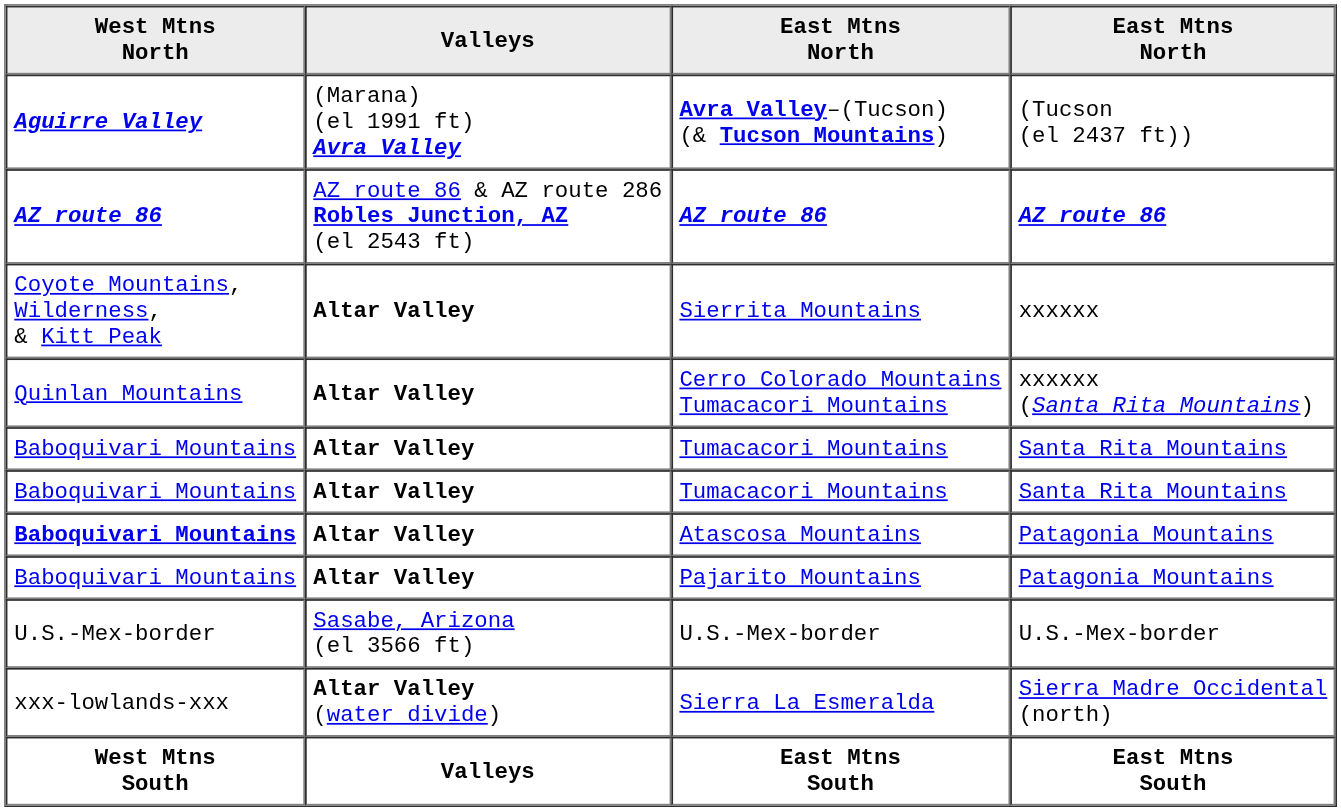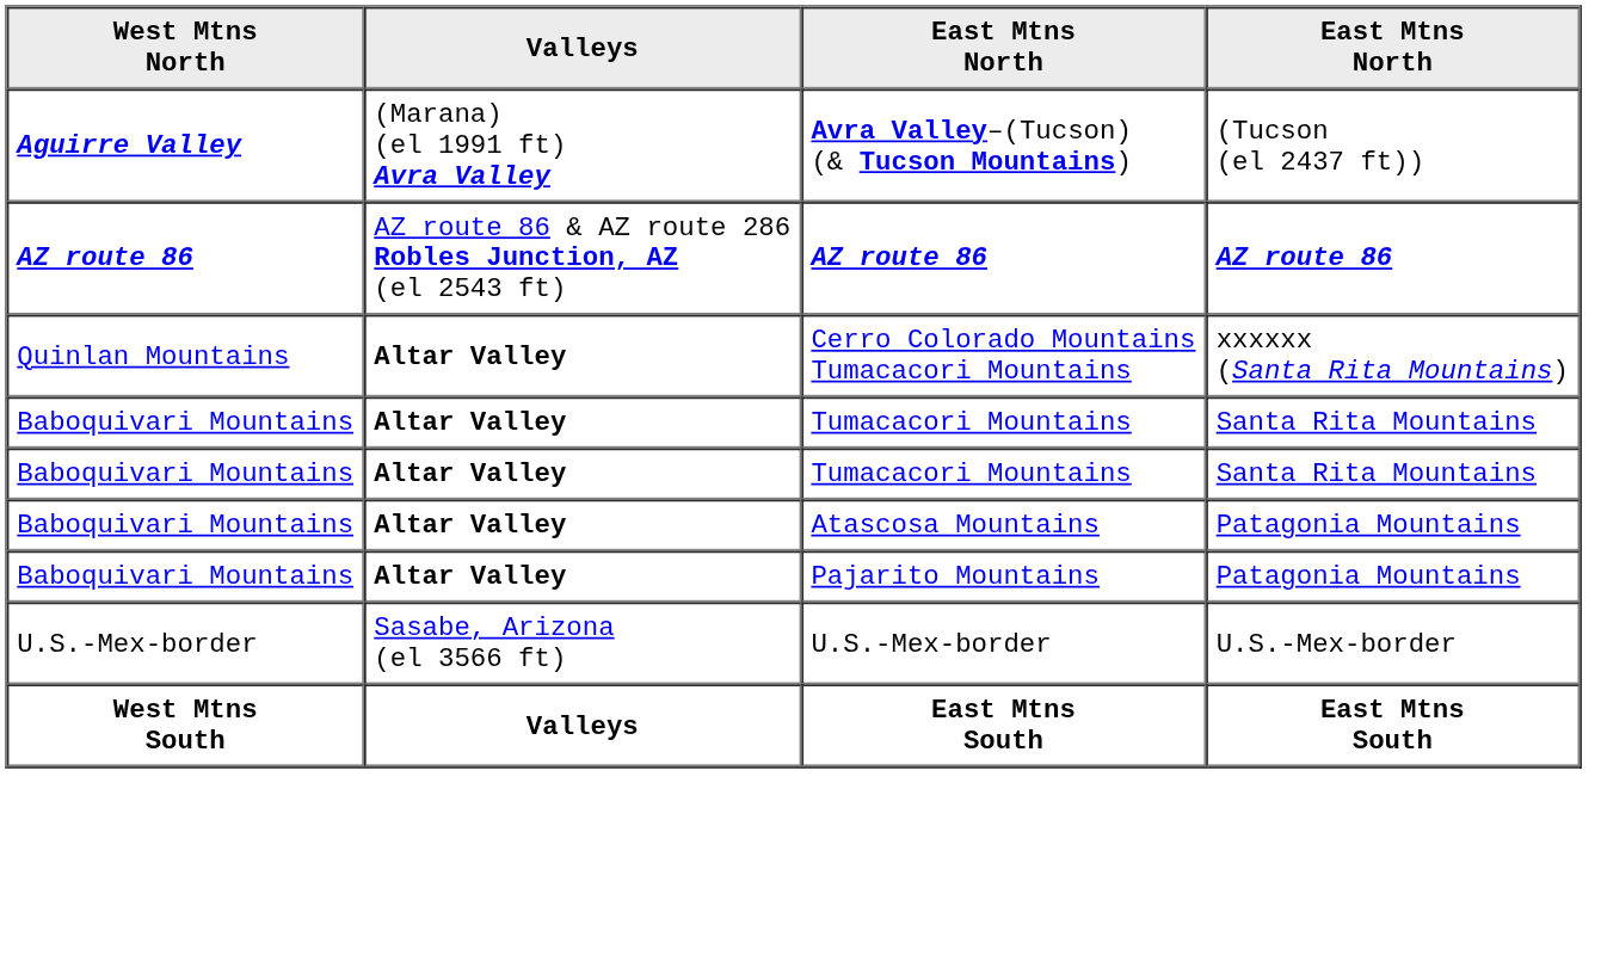- row: Coyote Mountains, Wilderness, & Kitt Peak | Altar Valley | Sierrita Mountains | xxxxxx
Atascosa Mountains | West Mtns North: bold -> normal
- row: xxx-lowlands-xxx | Altar Valley (water divide) | Sierra La Esmeralda | Sierra Madre Occidental (north)
